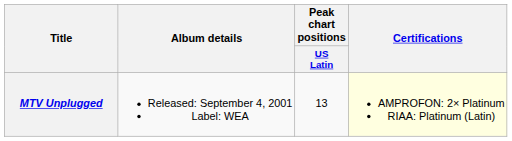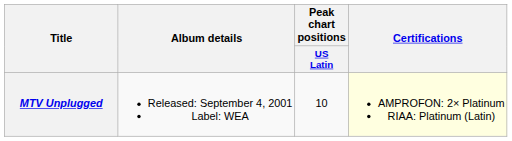MTV Unplugged | Peak chart positions / US Latin: 13 -> 10
